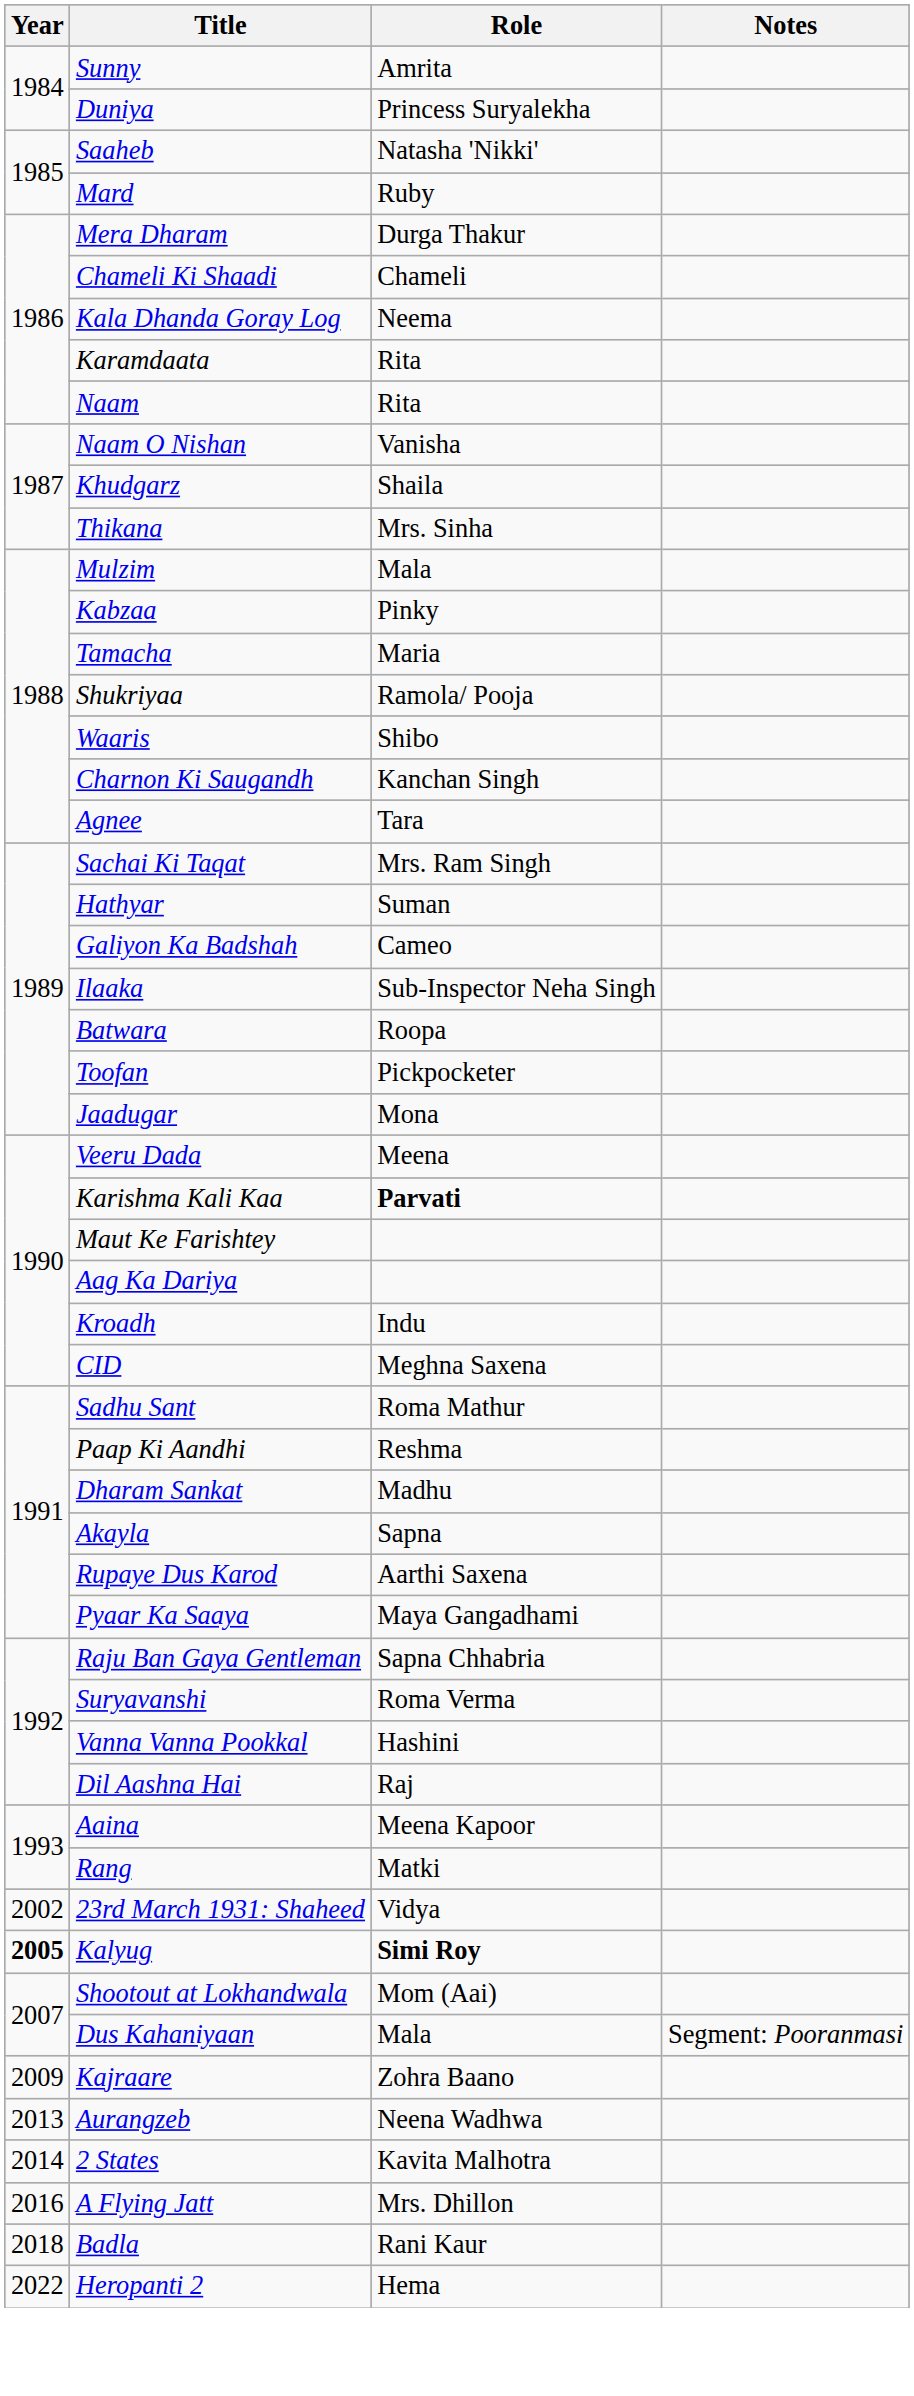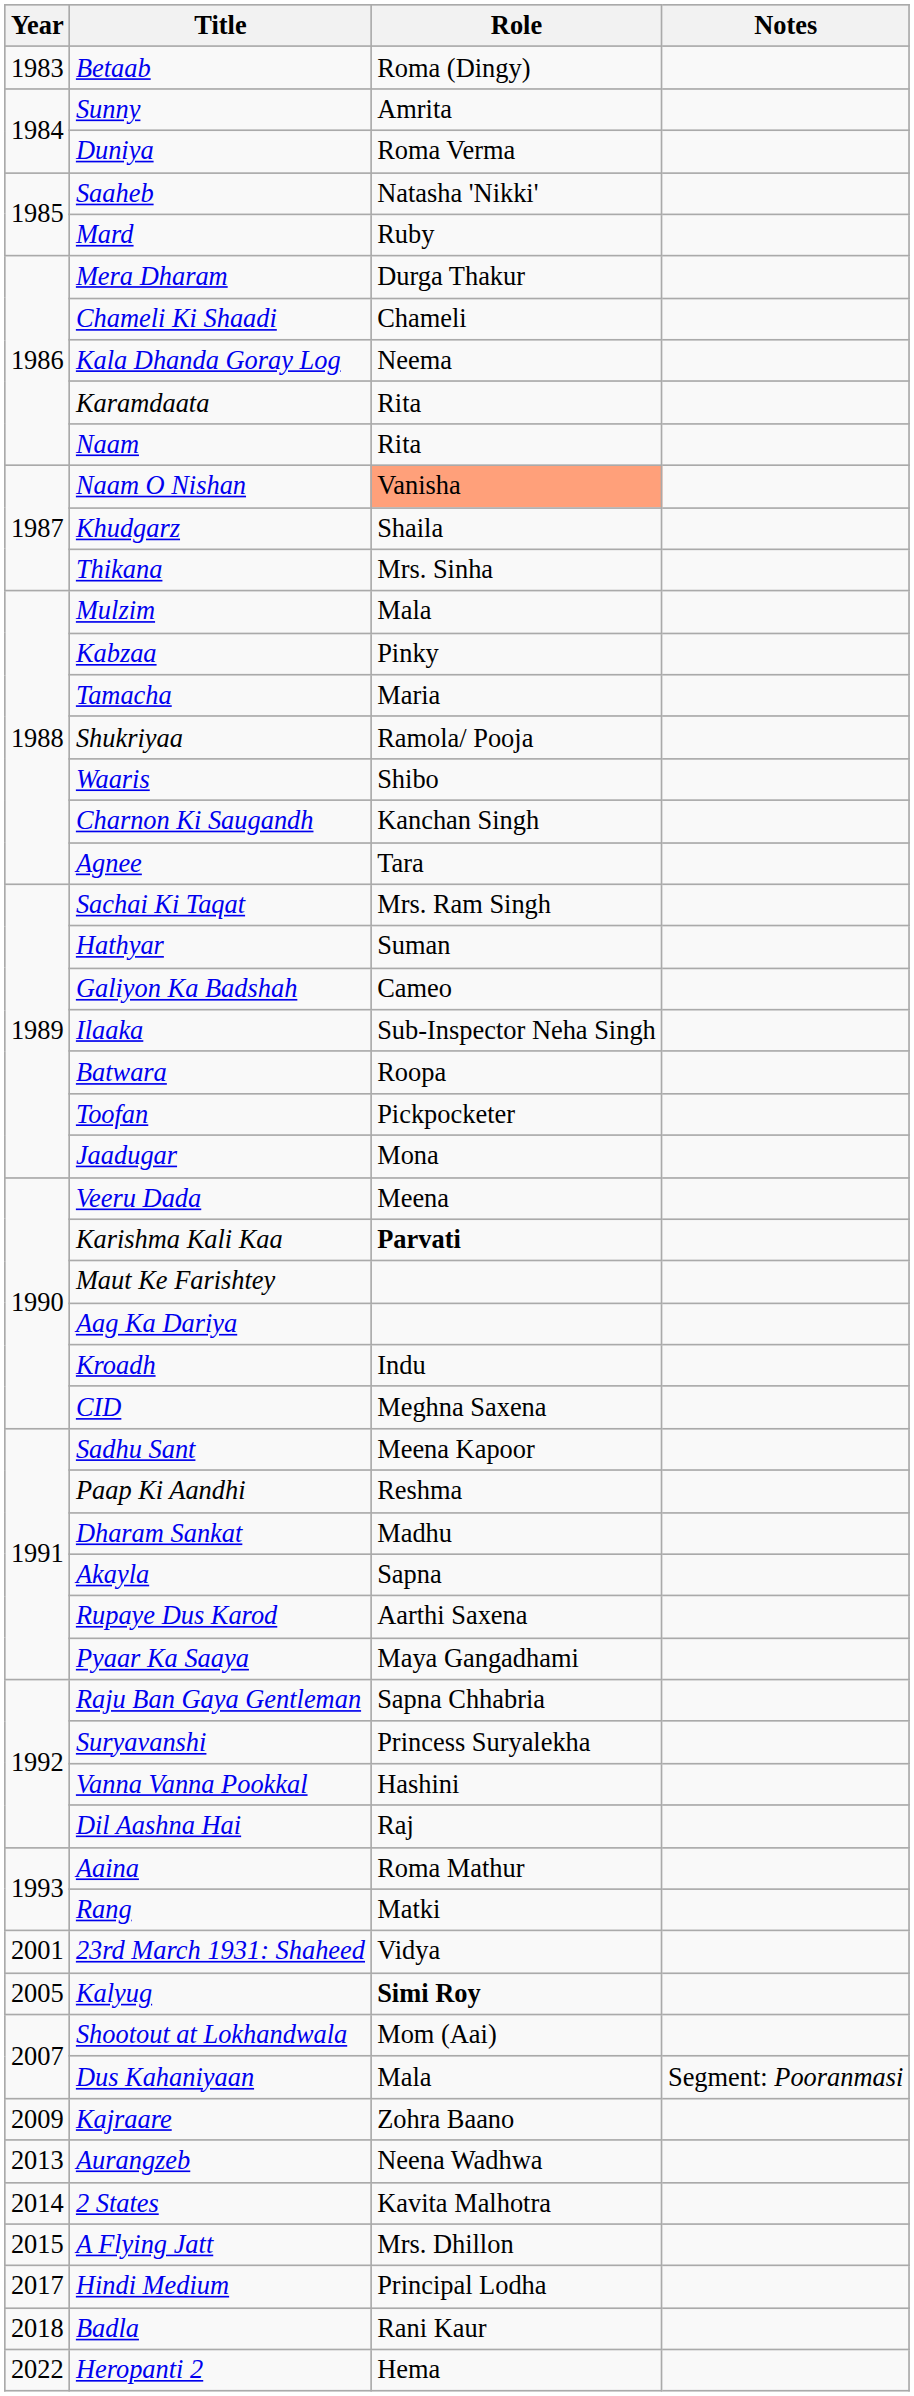+ row: 1983 | Betaab | Roma (Dingy)
Duniya | Role: Princess Suryalekha -> Roma Verma
Naam O Nishan | Role: no background -> lightsalmon background
Sadhu Sant | Role: Roma Mathur -> Meena Kapoor
Suryavanshi | Role: Roma Verma -> Princess Suryalekha
Aaina | Role: Meena Kapoor -> Roma Mathur
23rd March 1931: Shaheed | Year: 2002 -> 2001
Kalyug | Year: bold -> normal
A Flying Jatt | Year: 2016 -> 2015
+ row: 2017 | Hindi Medium | Principal Lodha
